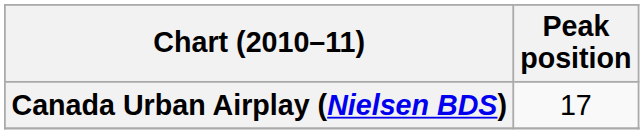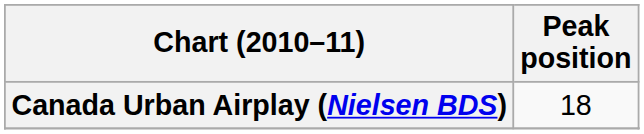Canada Urban Airplay (Nielsen BDS) | Peak position: 17 -> 18
